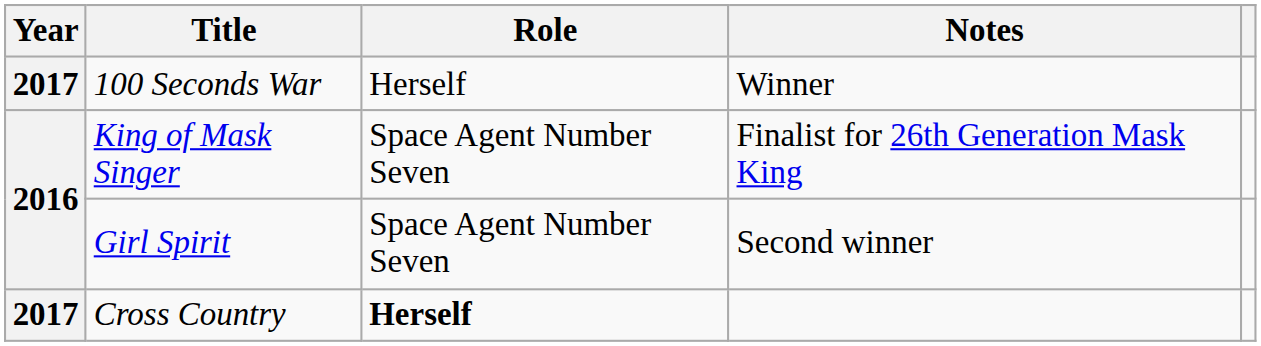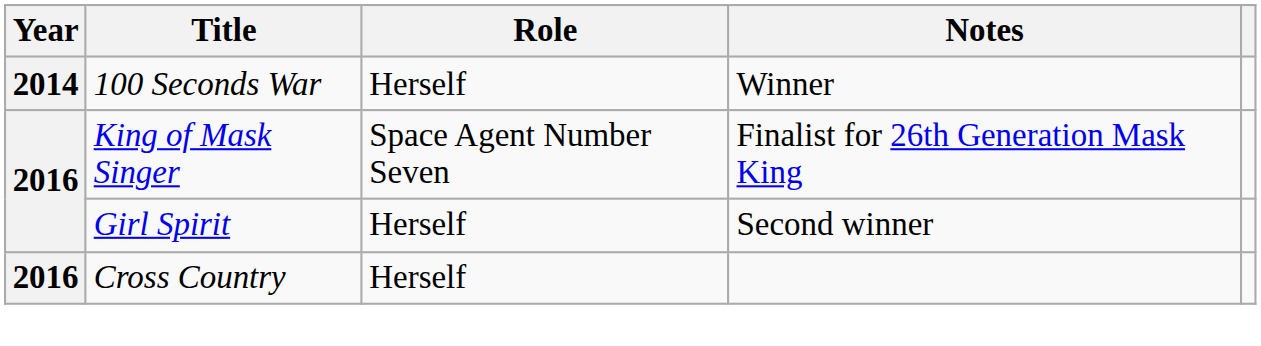100 Seconds War | Year: 2017 -> 2014
Girl Spirit | Role: Space Agent Number Seven -> Herself
Cross Country | Year: 2017 -> 2016
Cross Country | Role: bold -> normal
